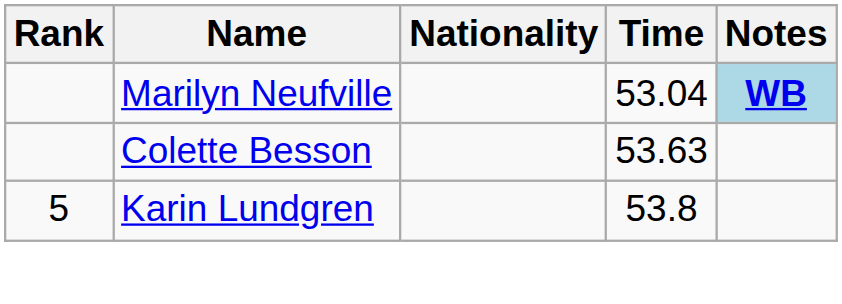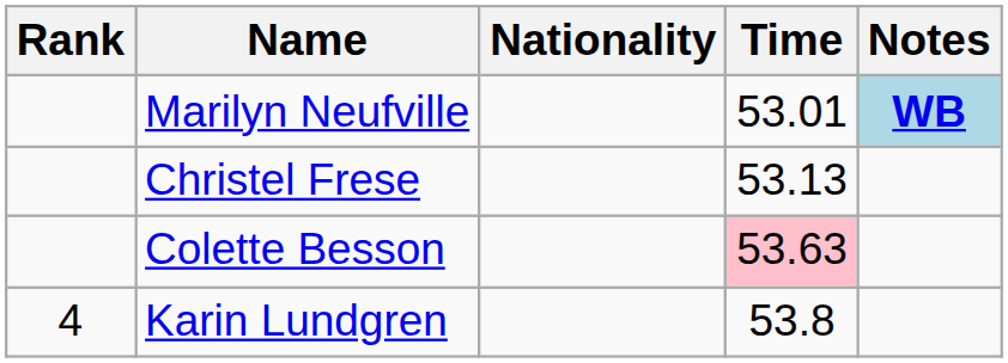Marilyn Neufville | Time: 53.04 -> 53.01
+ row: Christel Frese | 53.13
Colette Besson | Time: no background -> pink background
Karin Lundgren | Rank: 5 -> 4
